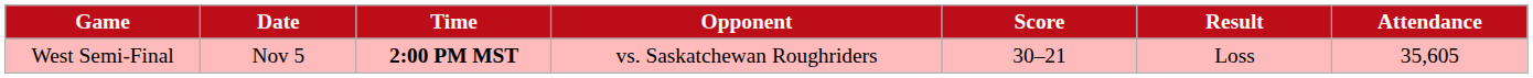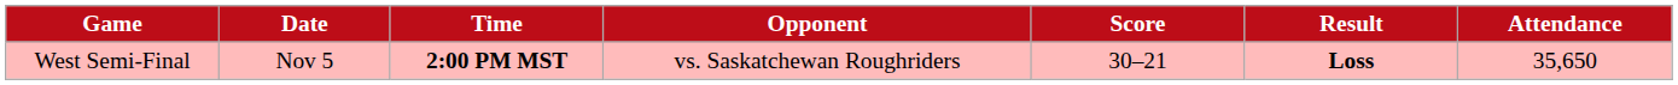West Semi-Final | Result: normal -> bold
West Semi-Final | Attendance: 35,605 -> 35,650
